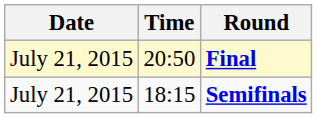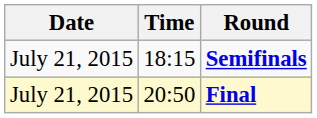rows swapped: Semifinals <-> Final
